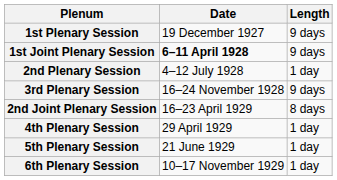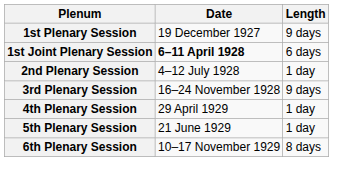1st Joint Plenary Session | Length: 9 days -> 6 days
- row: 2nd Joint Plenary Session | 16–23 April 1929 | 8 days
6th Plenary Session | Length: 1 day -> 8 days
